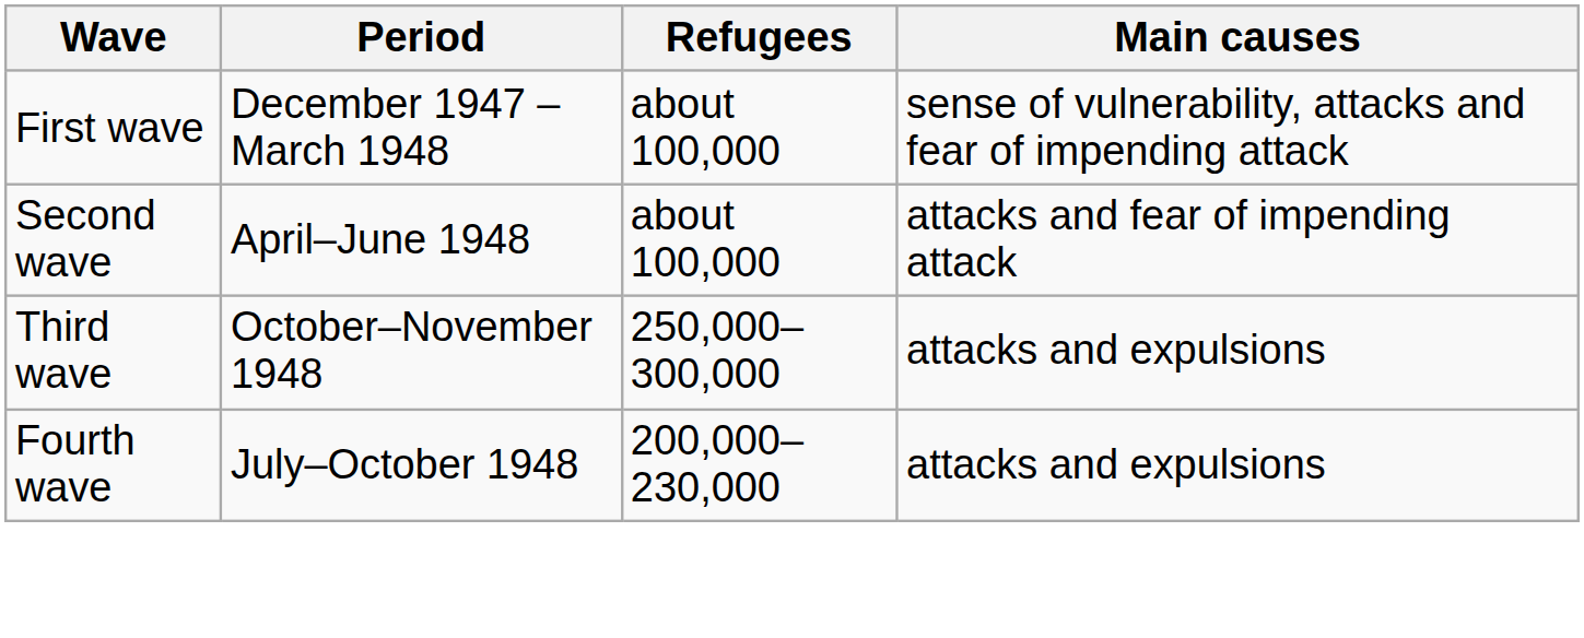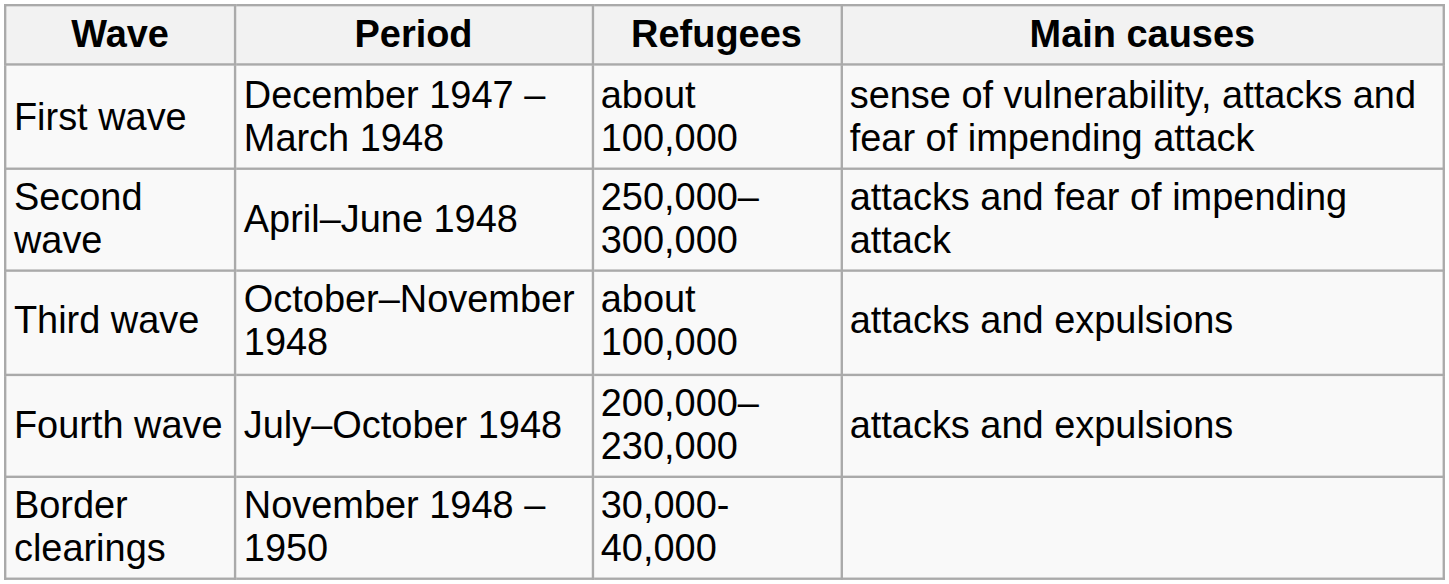Second wave | Refugees: about 100,000 -> 250,000–300,000
Third wave | Refugees: 250,000–300,000 -> about 100,000
+ row: Border clearings | November 1948 – 1950 | 30,000-40,000
